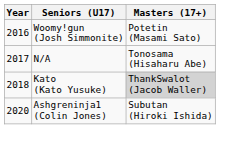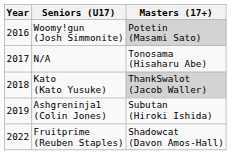Woomy!gun (Josh Simmonite) | Masters (17+): no background -> lightgrey background
Ashgreninja1 (Colin Jones) | Year: 2020 -> 2019
+ row: 2022 | Fruitprime (Reuben Staples) | Shadowcat (Davon Amos-Hall)
